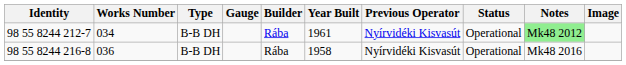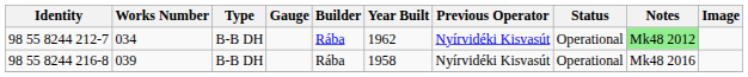98 55 8244 212-7 | Year Built: 1961 -> 1962
98 55 8244 216-8 | Works Number: 036 -> 039
